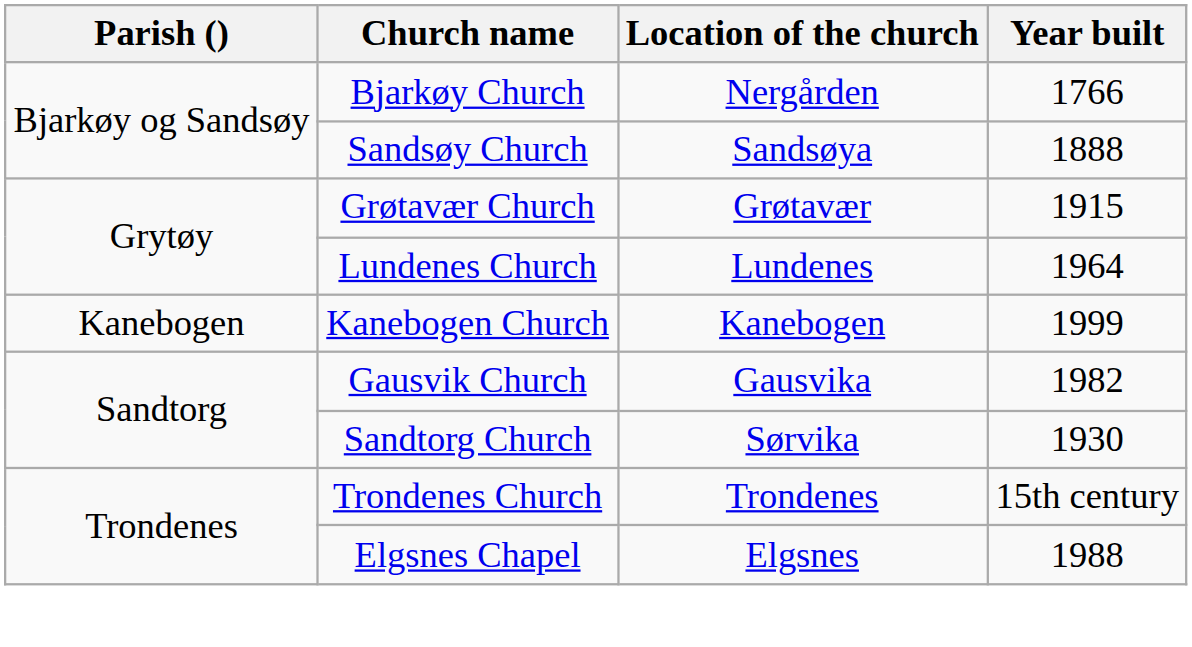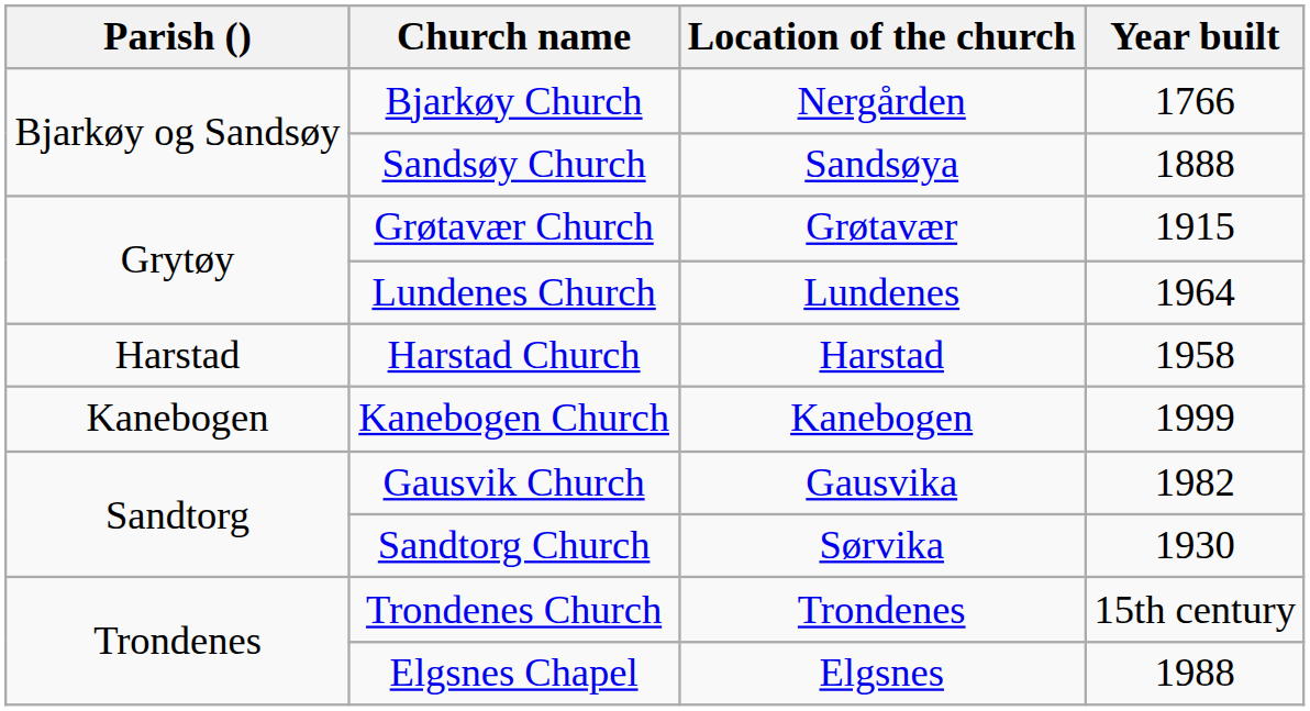+ row: Harstad | Harstad Church | Harstad | 1958
